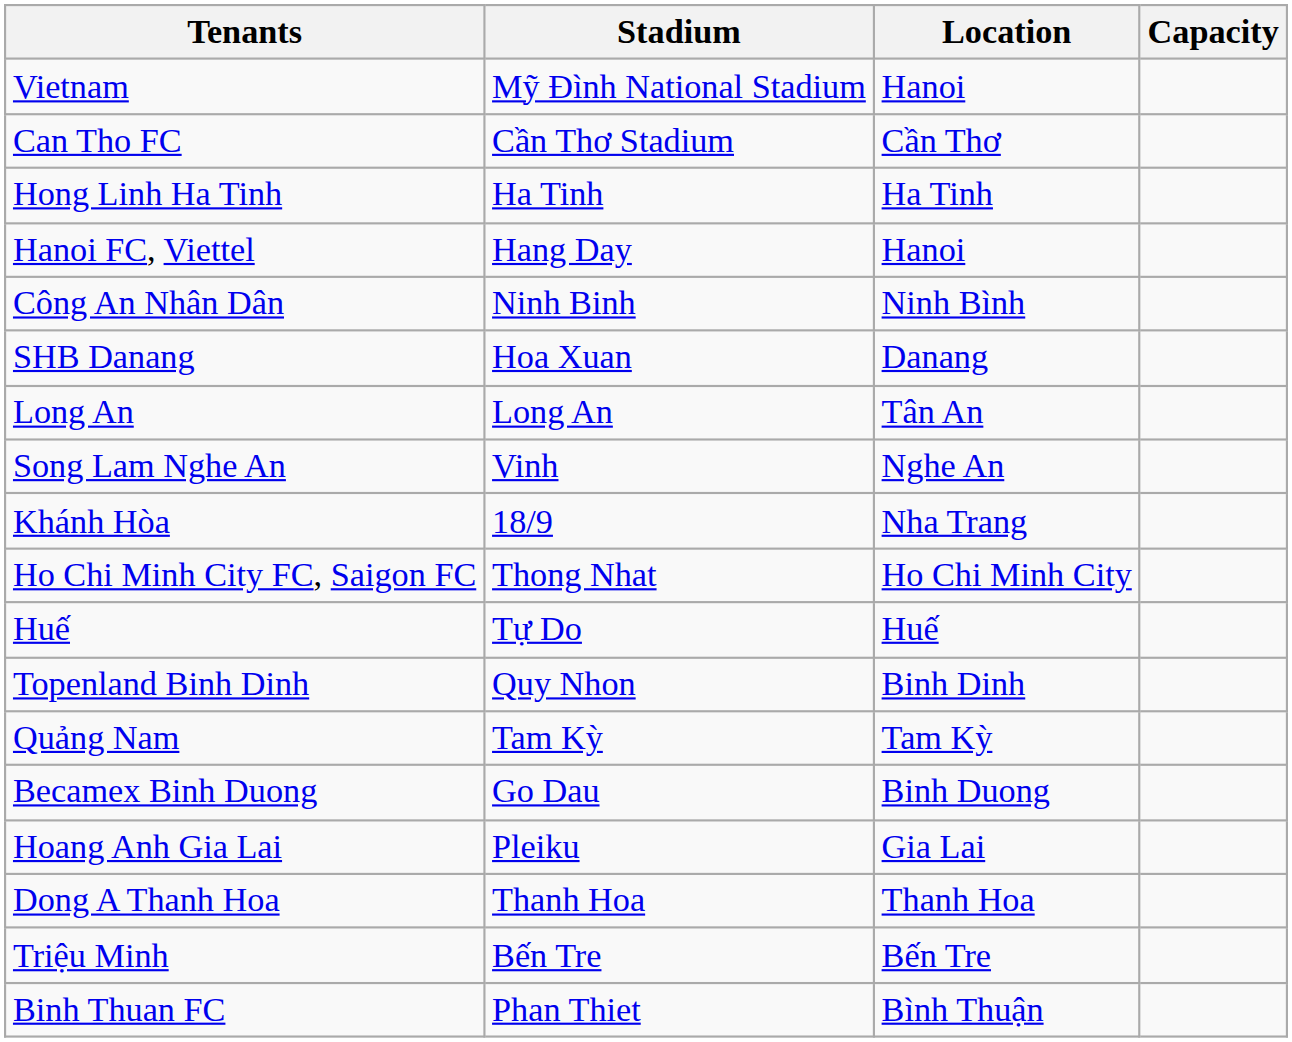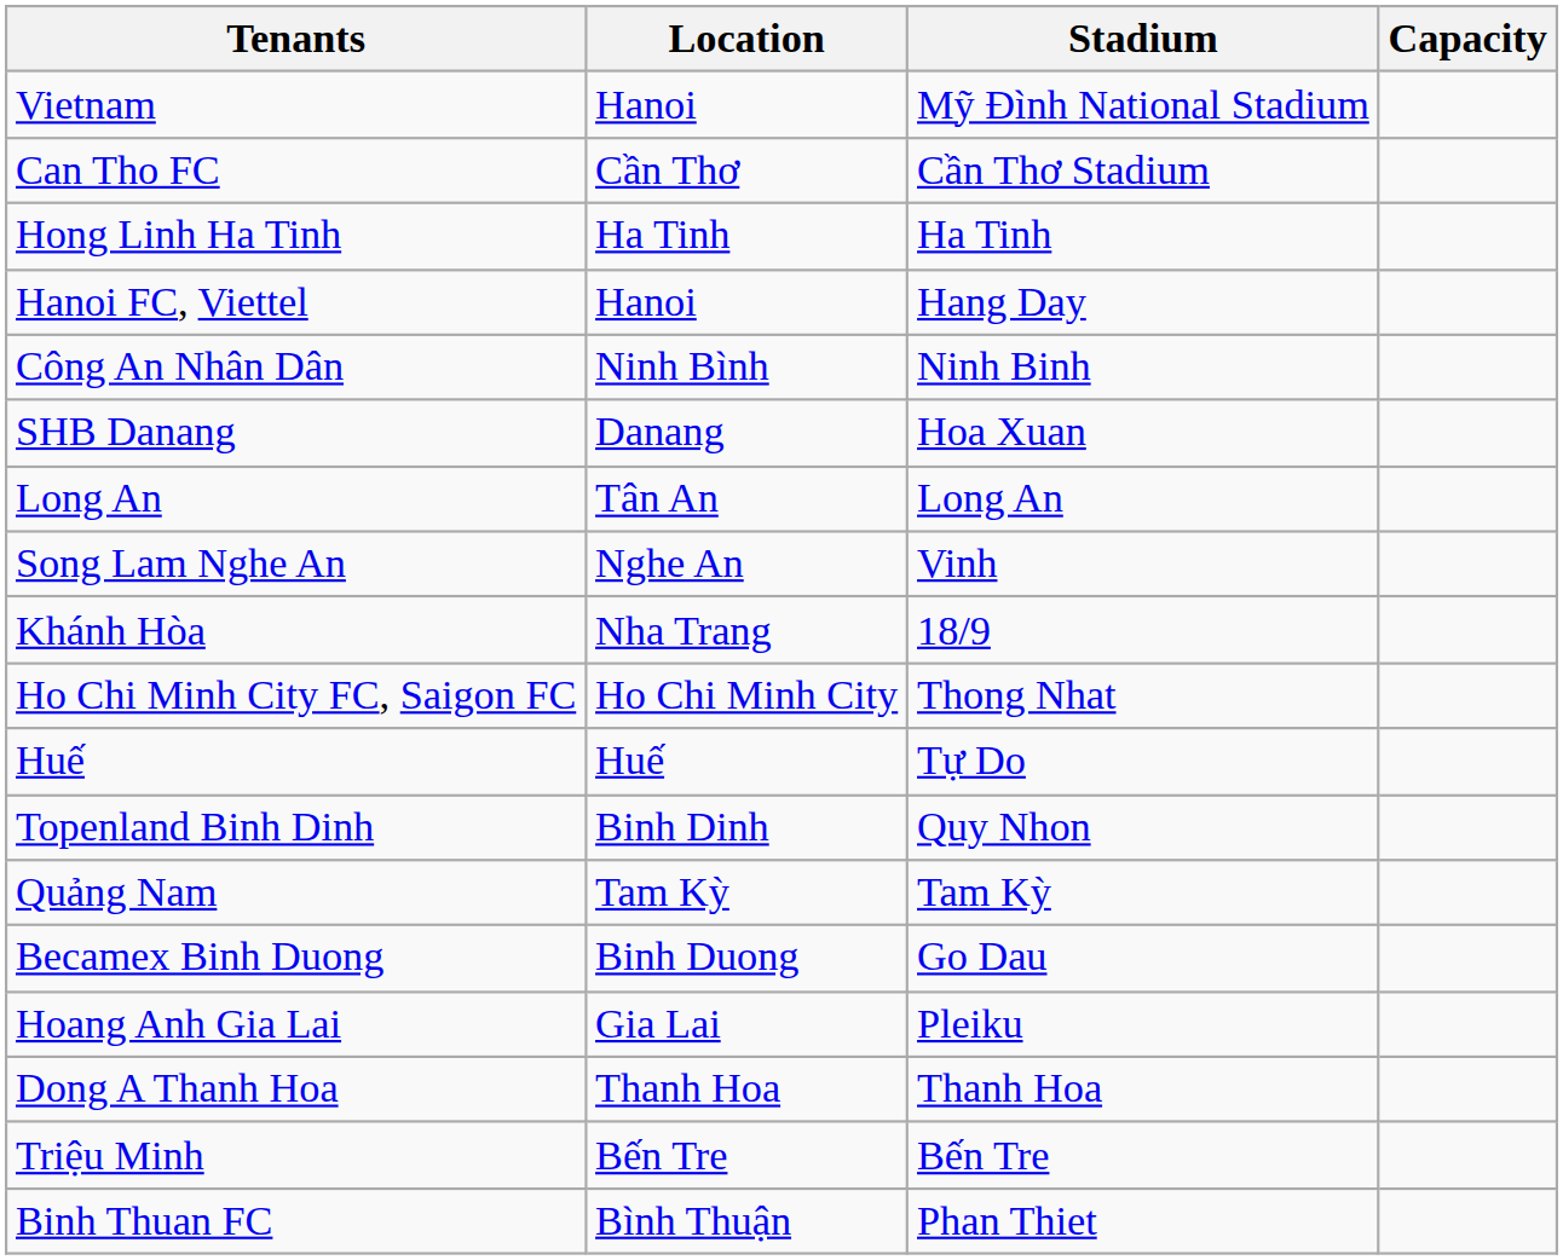columns swapped: Location <-> Stadium
